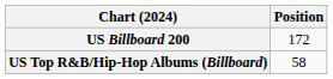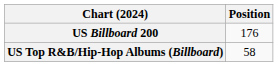US Billboard 200 | Position: 172 -> 176
